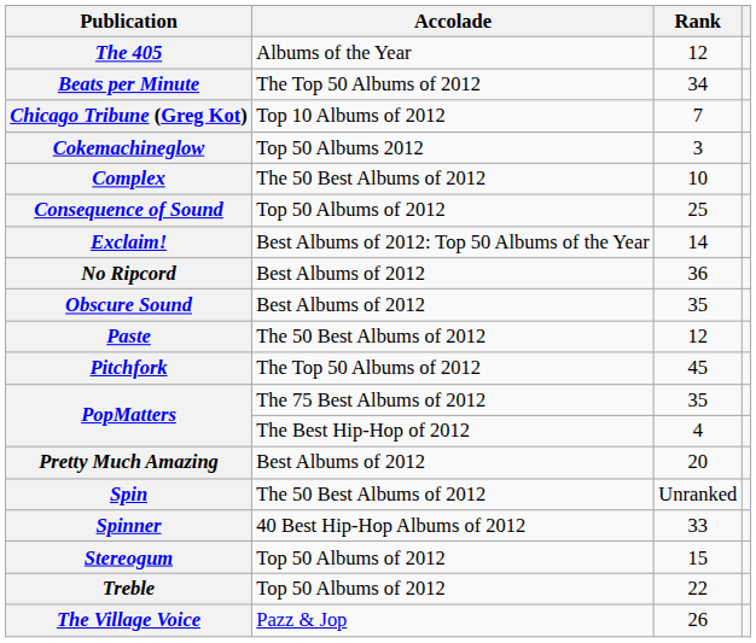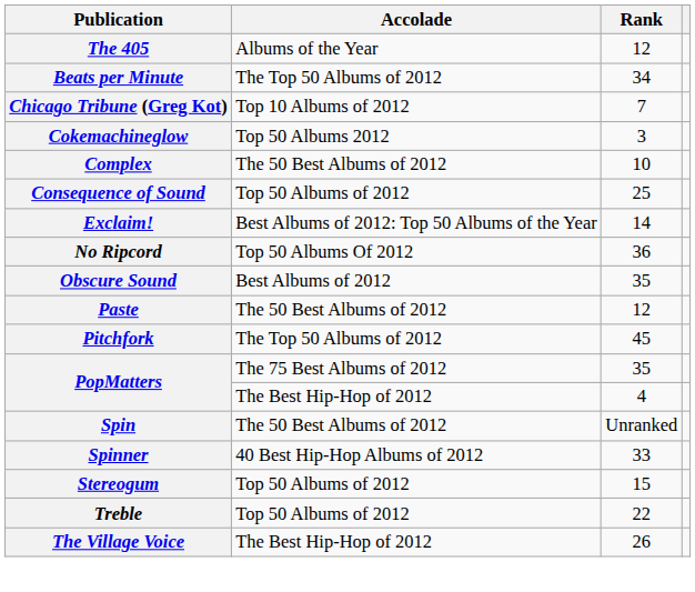No Ripcord | Accolade: Best Albums of 2012 -> Top 50 Albums Of 2012
- row: Pretty Much Amazing | Best Albums of 2012 | 20
The Village Voice | Accolade: Pazz & Jop -> The Best Hip-Hop of 2012
